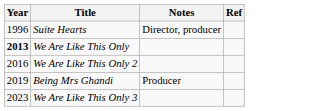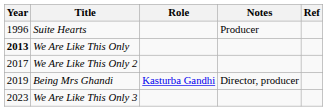+ column: Role | Kasturba Gandhi
Suite Hearts | Notes: Director, producer -> Producer
We Are Like This Only 2 | Year: 2016 -> 2017
Being Mrs Ghandi | Notes: Producer -> Director, producer
